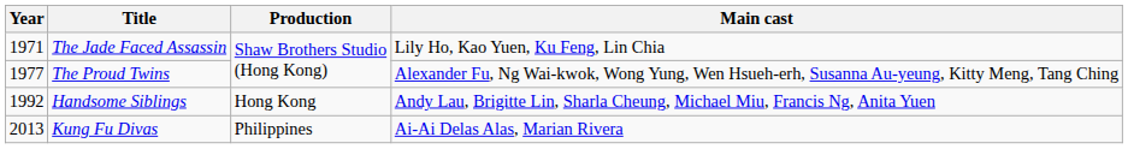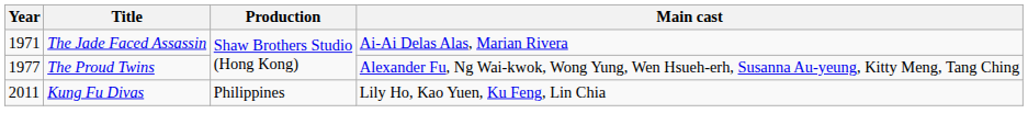The Jade Faced Assassin | Main cast: Lily Ho, Kao Yuen, Ku Feng, Lin Chia -> Ai-Ai Delas Alas, Marian Rivera
- row: 1992 | Handsome Siblings | Hong Kong | Andy Lau, Brigitte Lin, Sharla Cheung, Michael Miu, Francis Ng, Anita Yuen
Kung Fu Divas | Year: 2013 -> 2011
Kung Fu Divas | Main cast: Ai-Ai Delas Alas, Marian Rivera -> Lily Ho, Kao Yuen, Ku Feng, Lin Chia
